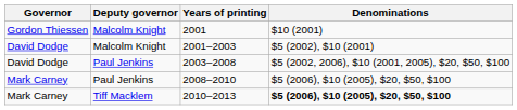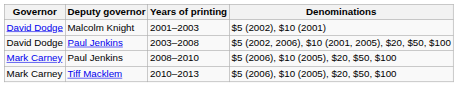- row: Gordon Thiessen | Malcolm Knight | 2001 | $10 (2001)
2010–2013 | Denominations: bold -> normal
